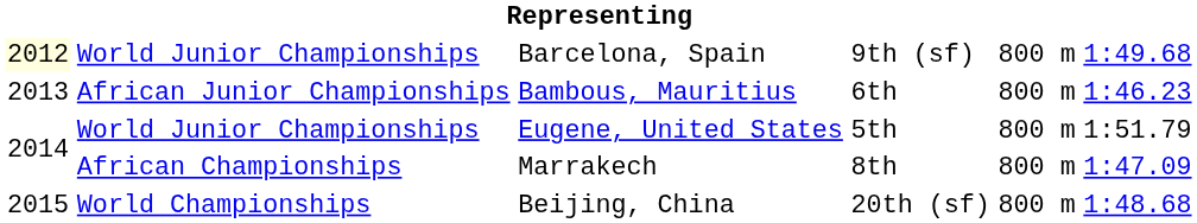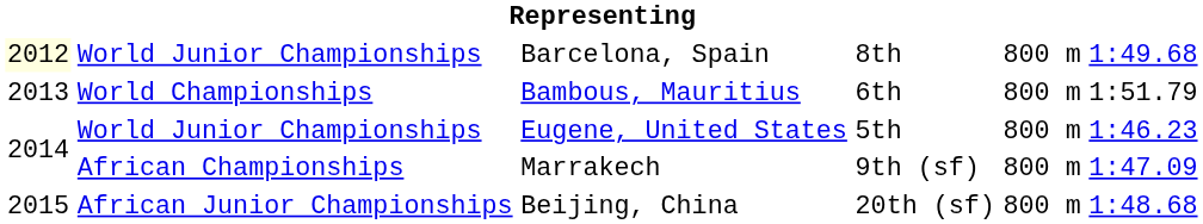Barcelona, Spain | column 4: 9th (sf) -> 8th
Bambous, Mauritius | column 2: African Junior Championships -> World Championships
Bambous, Mauritius | column 6: 1:46.23 -> 1:51.79
Eugene, United States | column 6: 1:51.79 -> 1:46.23
Marrakech | column 4: 8th -> 9th (sf)
Beijing, China | column 2: World Championships -> African Junior Championships
